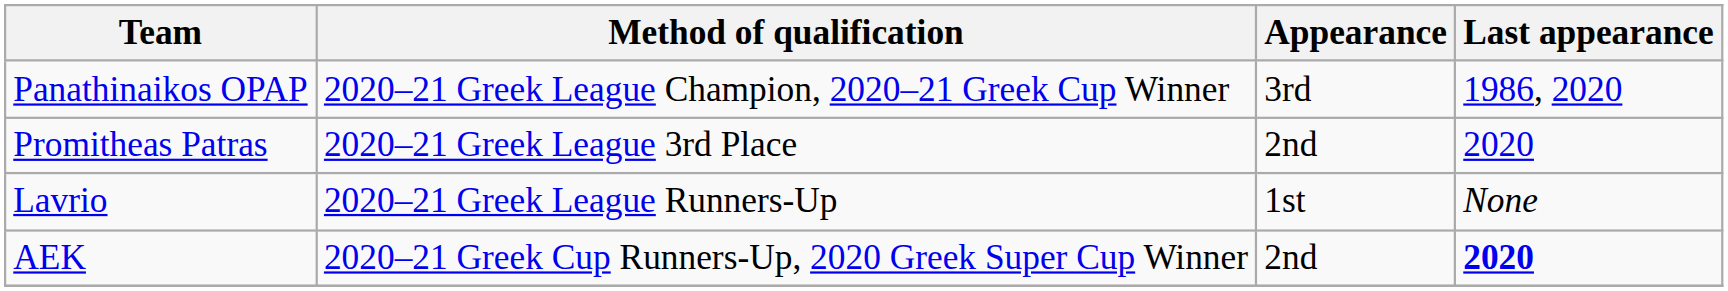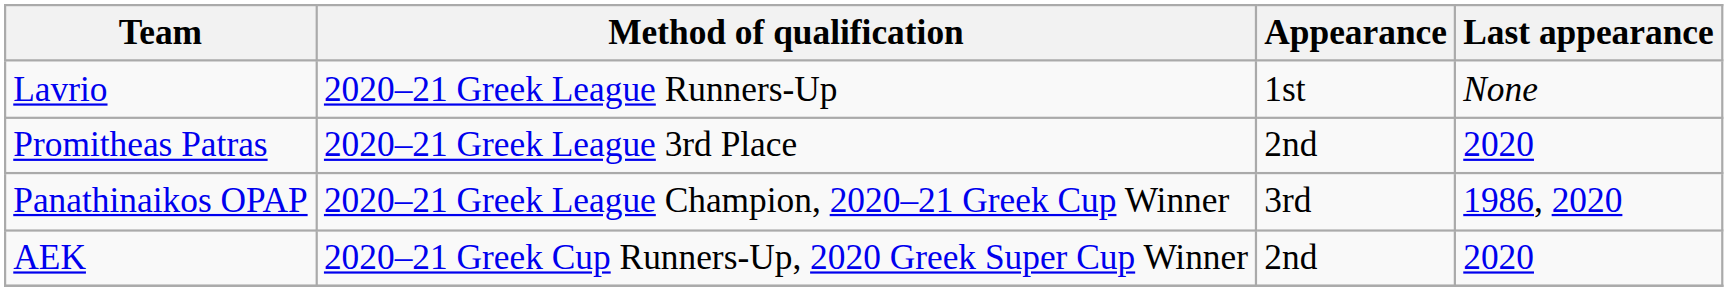rows swapped: Panathinaikos OPAP <-> Lavrio
AEK | Last appearance: bold -> normal
